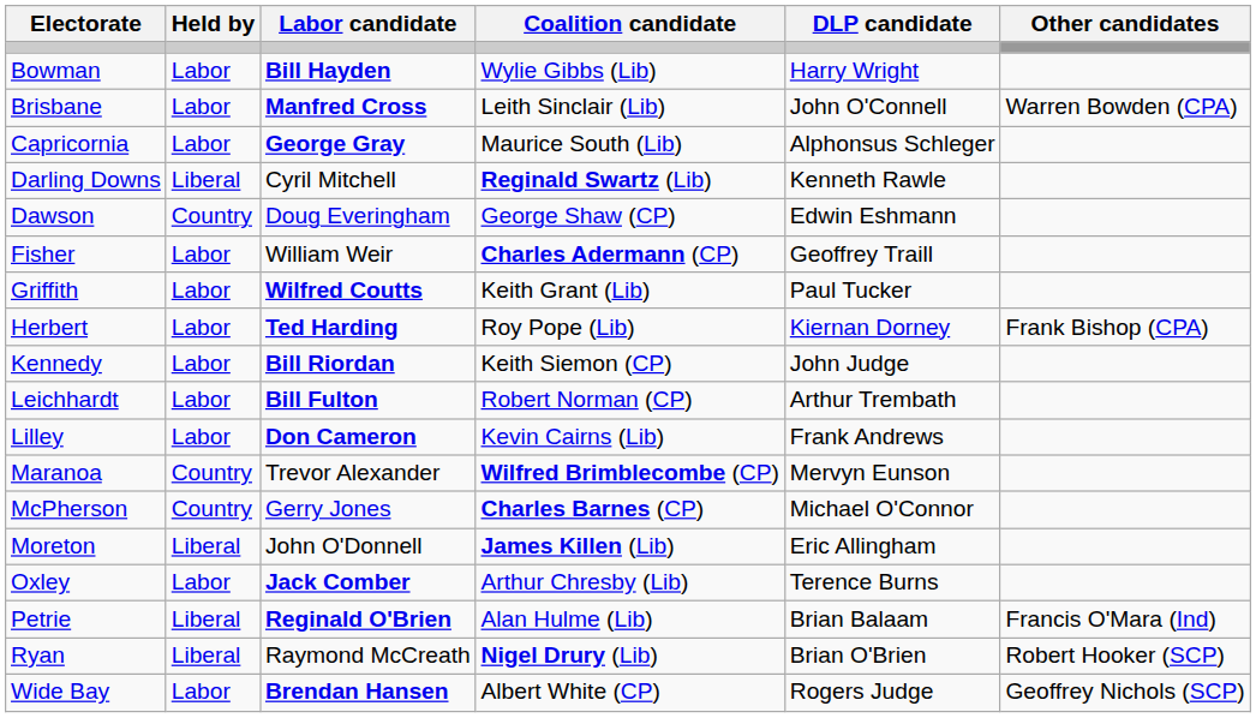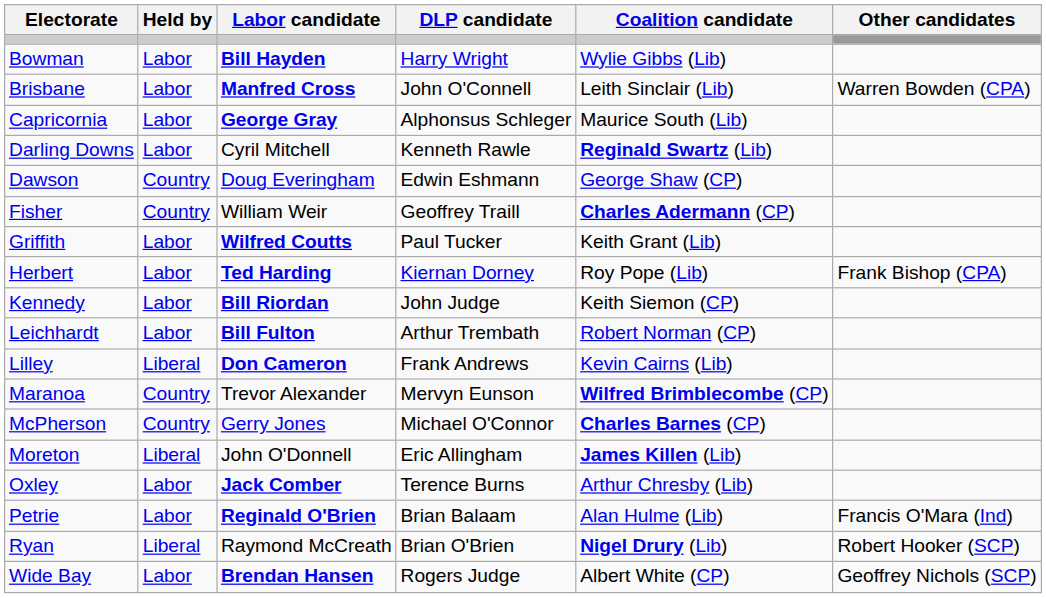columns swapped: Coalition candidate <-> DLP candidate
Darling Downs | Held by: Liberal -> Labor
Fisher | Held by: Labor -> Country
Lilley | Held by: Labor -> Liberal
Petrie | Held by: Liberal -> Labor
